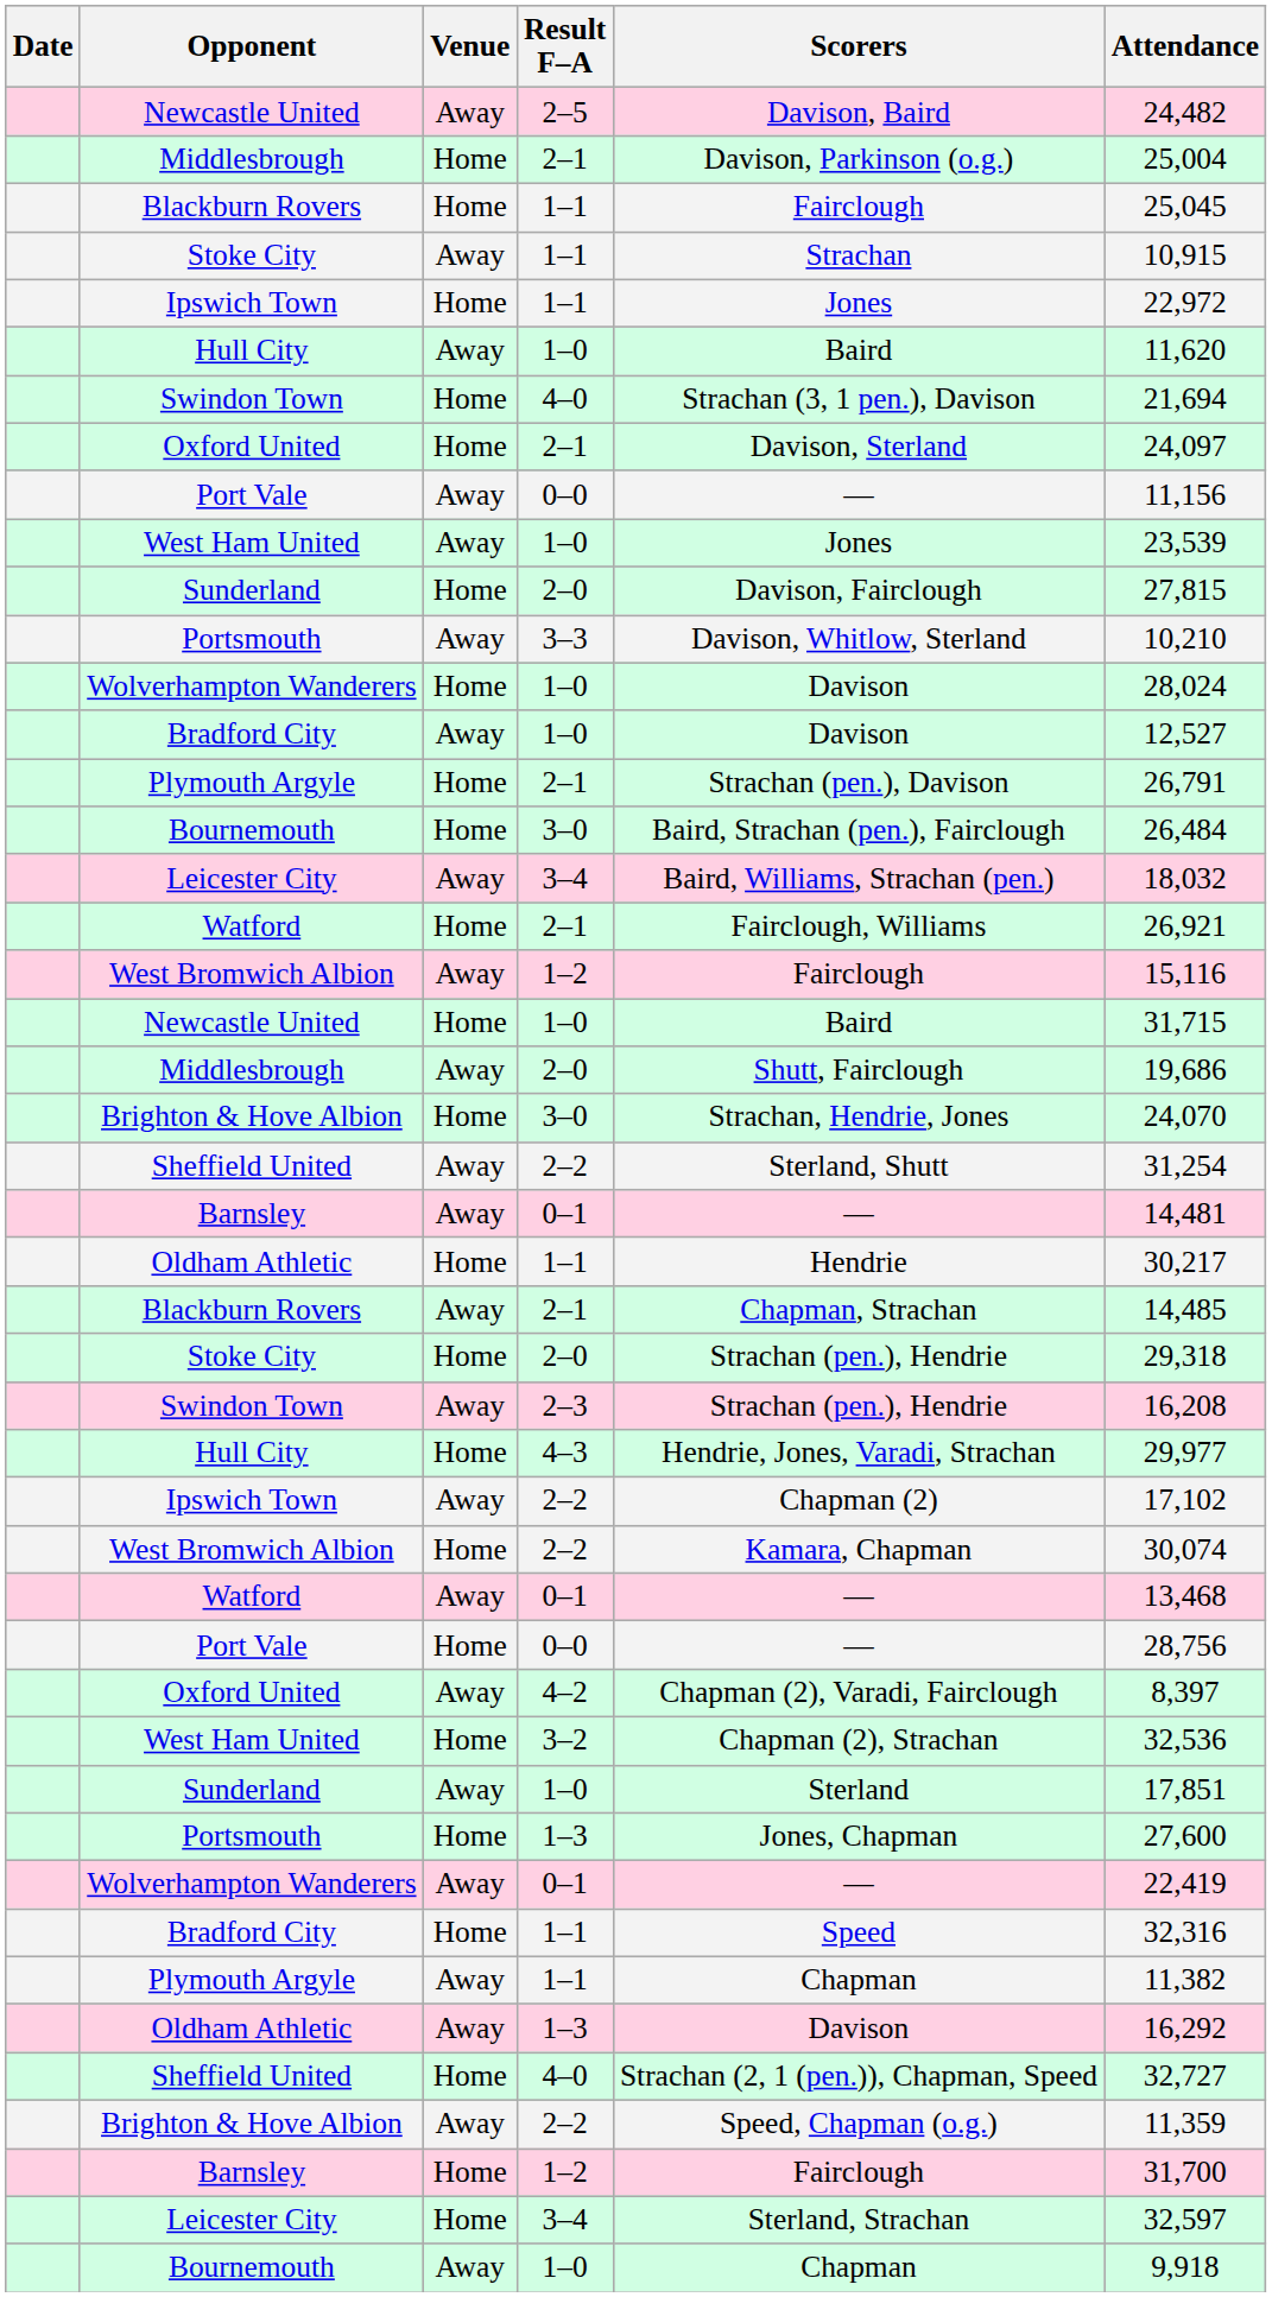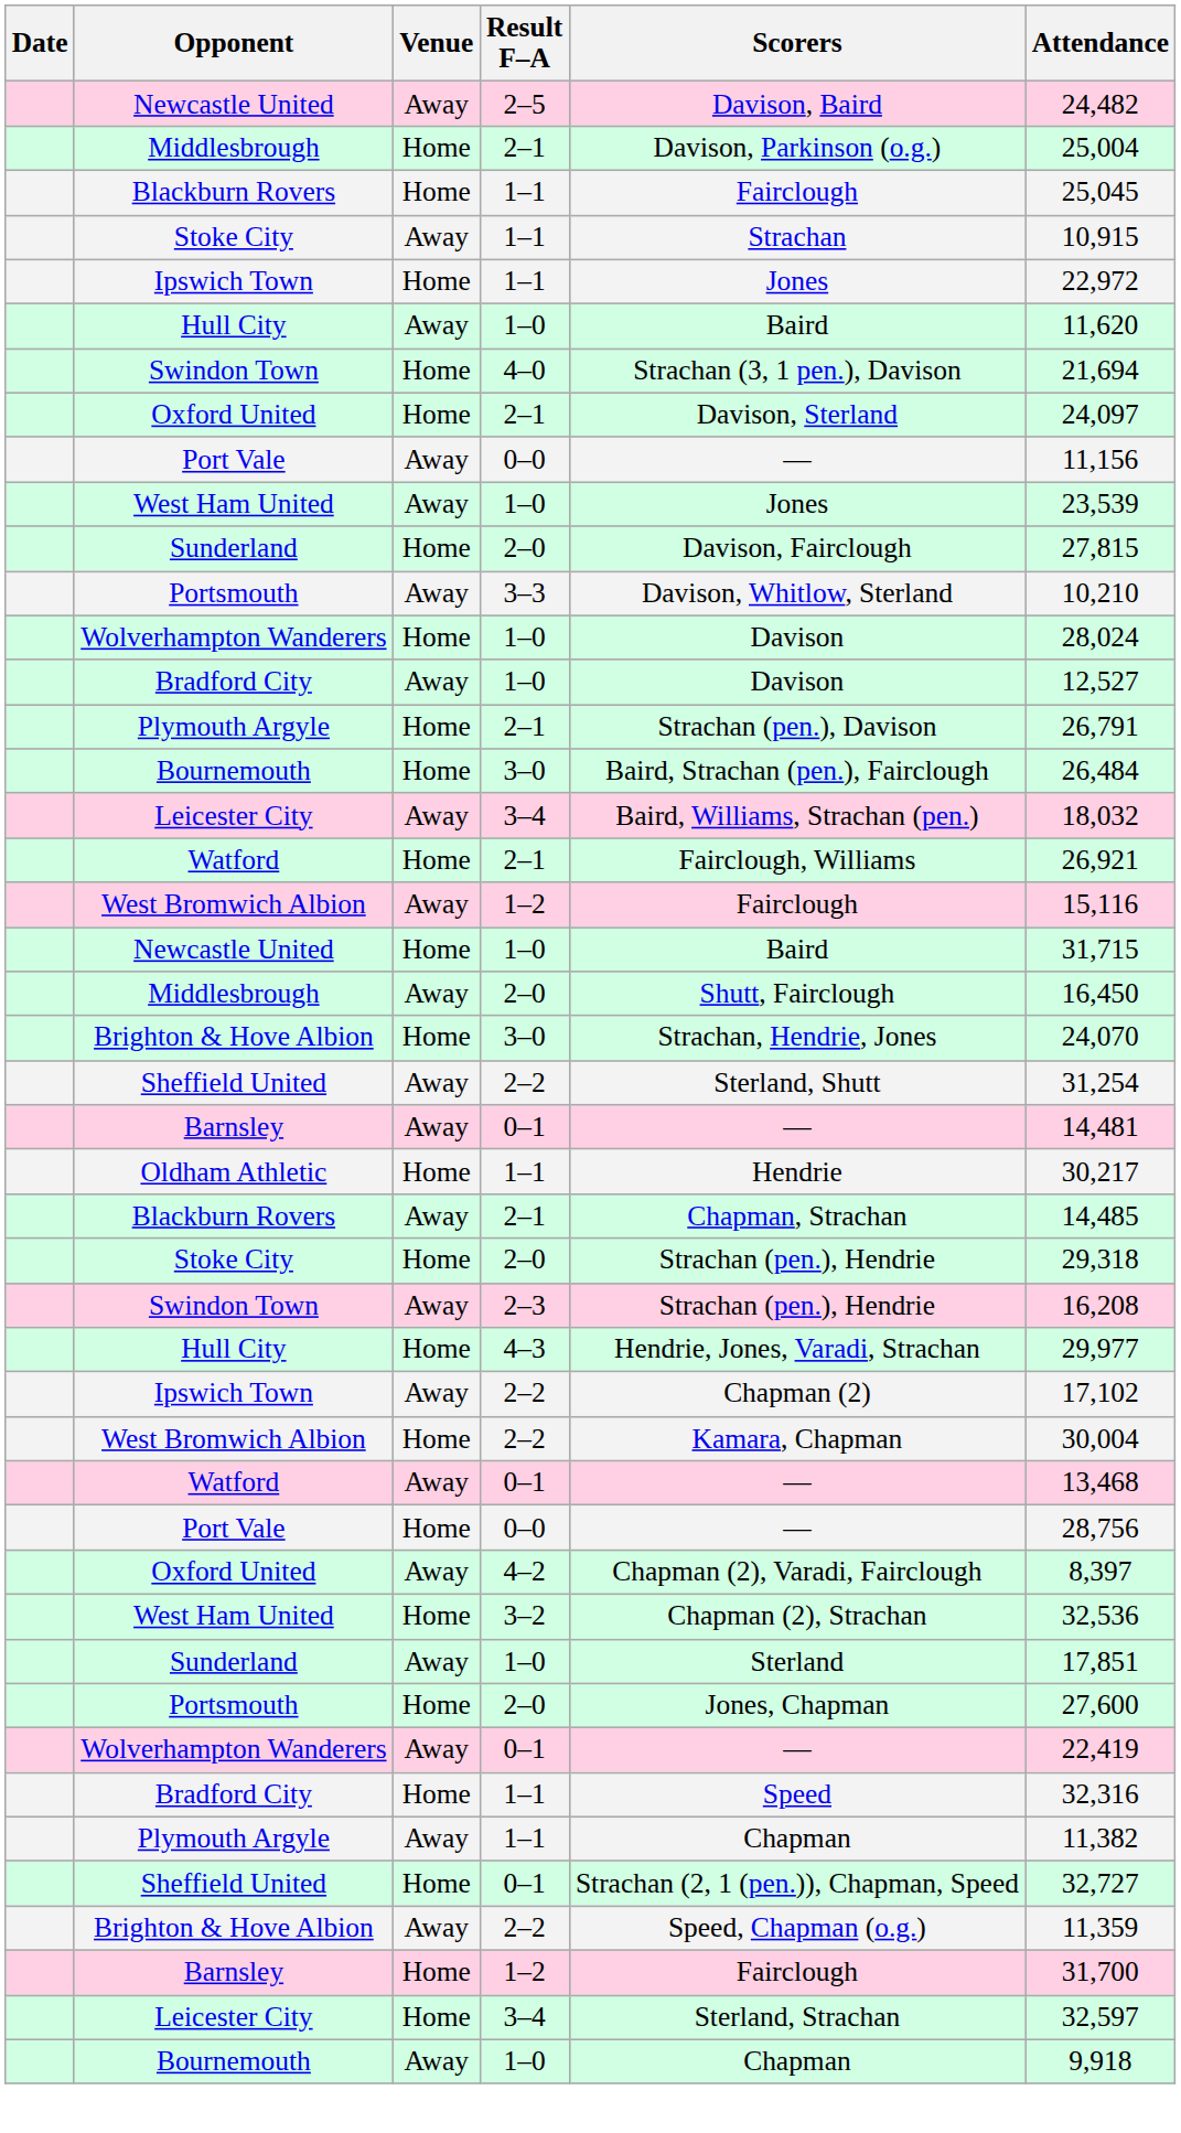Middlesbrough / Away | Attendance: 19,686 -> 16,450
West Bromwich Albion / Home | Attendance: 30,074 -> 30,004
Portsmouth / Home | Result F–A: 1–3 -> 2–0
- row: Oldham Athletic | Away | 1–3 | Davison | 16,292
Sheffield United / Home | Result F–A: 4–0 -> 0–1
